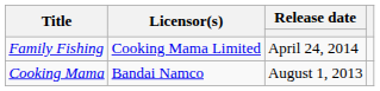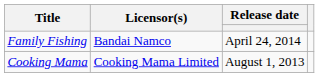Family Fishing | Licensor(s): Cooking Mama Limited -> Bandai Namco
Cooking Mama | Licensor(s): Bandai Namco -> Cooking Mama Limited
